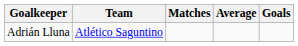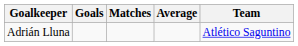columns swapped: Goals <-> Team
